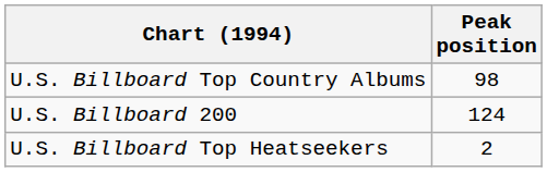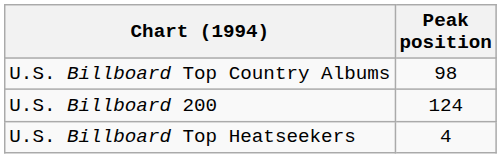U.S. Billboard Top Heatseekers | Peak position: 2 -> 4
